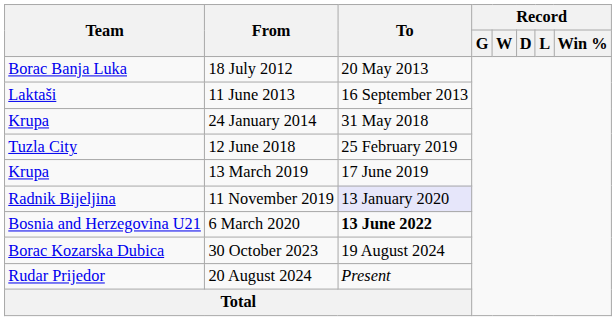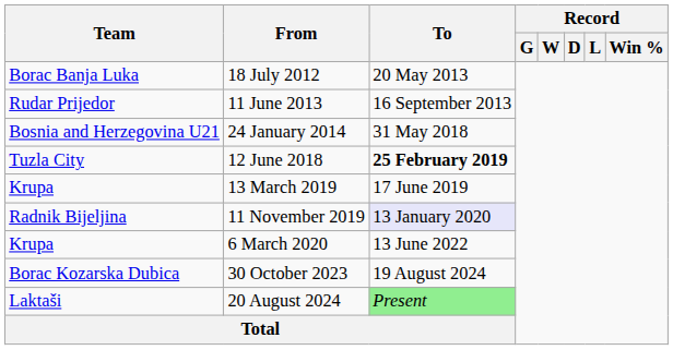11 June 2013 | Team: Laktaši -> Rudar Prijedor
24 January 2014 | Team: Krupa -> Bosnia and Herzegovina U21
12 June 2018 | To: normal -> bold
6 March 2020 | Team: Bosnia and Herzegovina U21 -> Krupa
6 March 2020 | To: bold -> normal
20 August 2024 | Team: Rudar Prijedor -> Laktaši
20 August 2024 | To: no background -> lightgreen background
